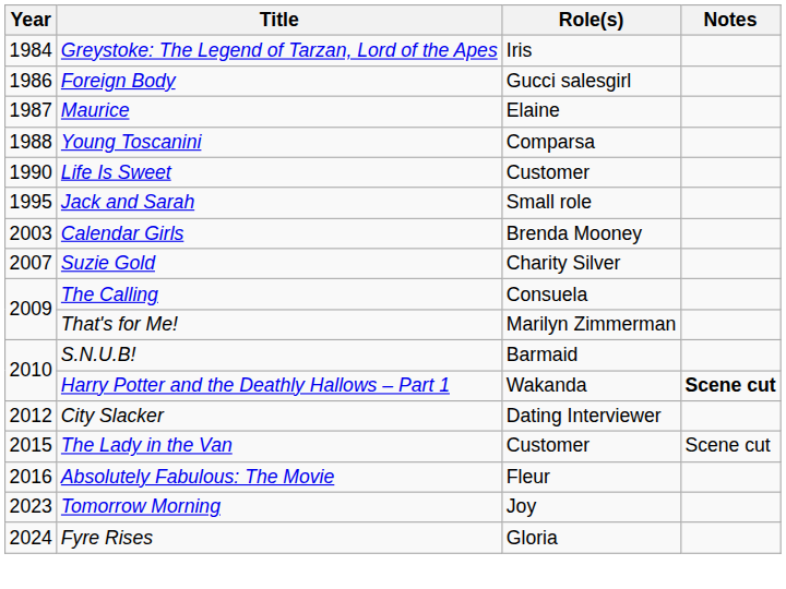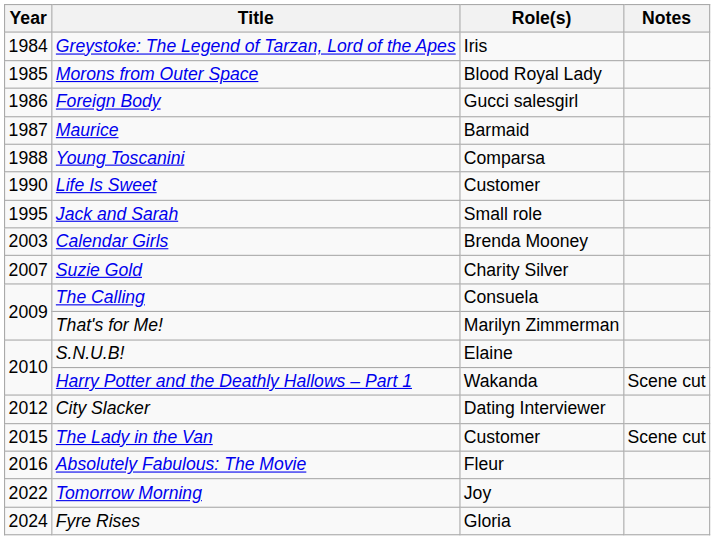+ row: 1985 | Morons from Outer Space | Blood Royal Lady
Maurice | Role(s): Elaine -> Barmaid
S.N.U.B! | Role(s): Barmaid -> Elaine
Harry Potter and the Deathly Hallows – Part 1 | Notes: bold -> normal
Tomorrow Morning | Year: 2023 -> 2022
